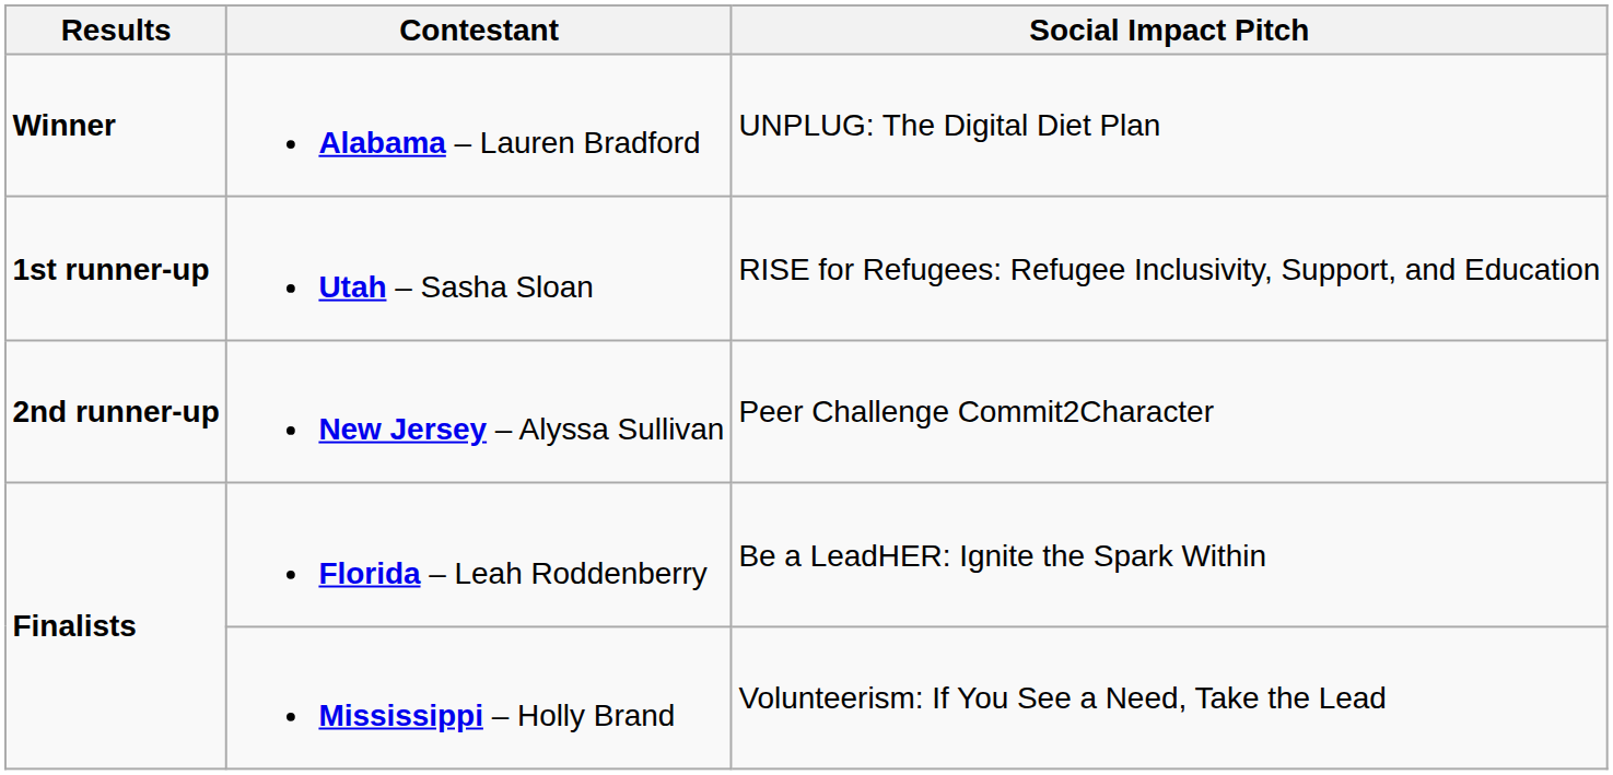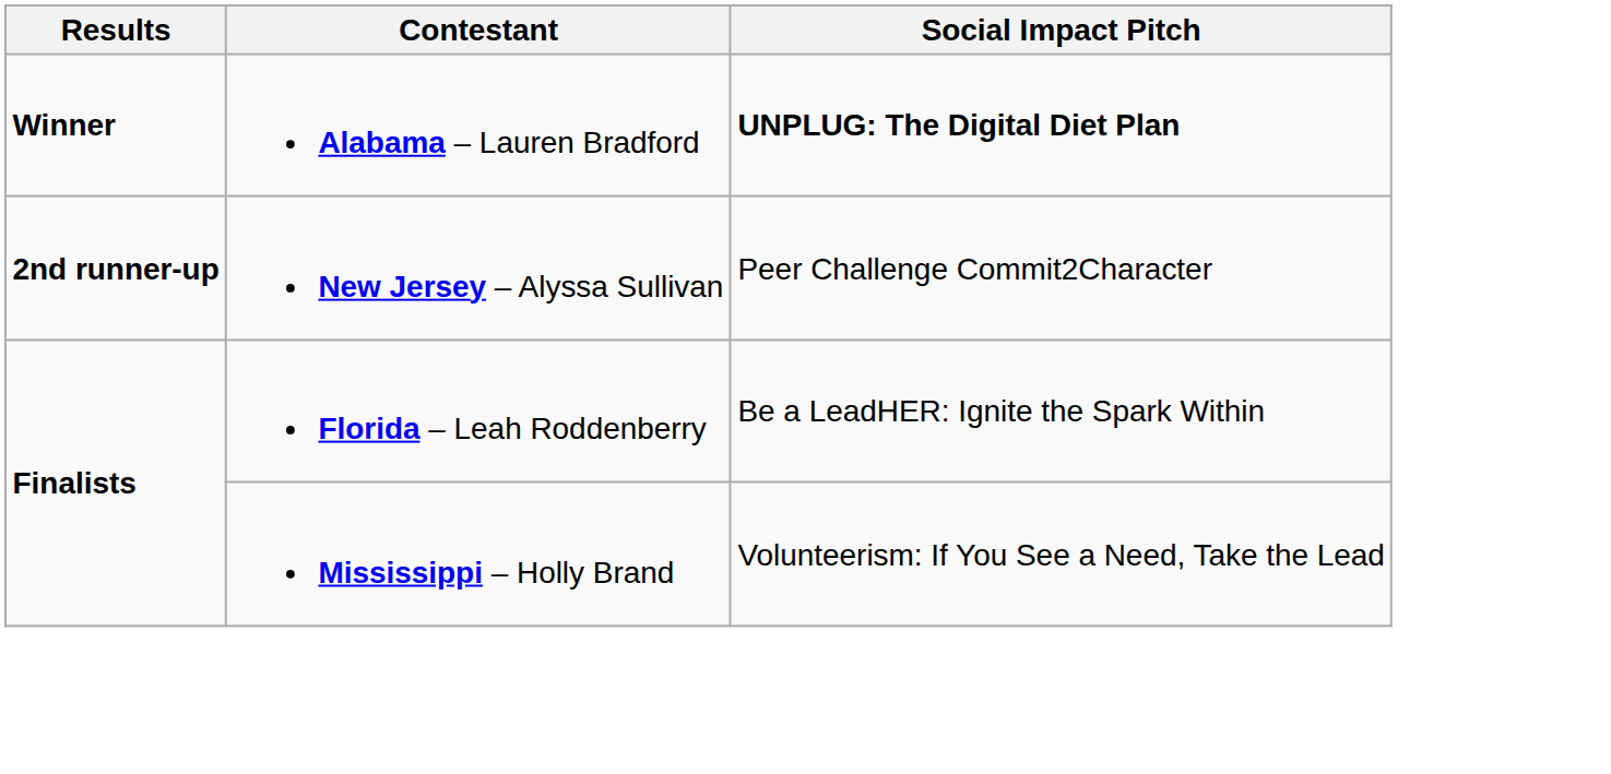Alabama – Lauren Bradford | Social Impact Pitch: normal -> bold
- row: 1st runner-up | Utah – Sasha Sloan | RISE for Refugees: Refugee Inclusivity, Support, and Education
